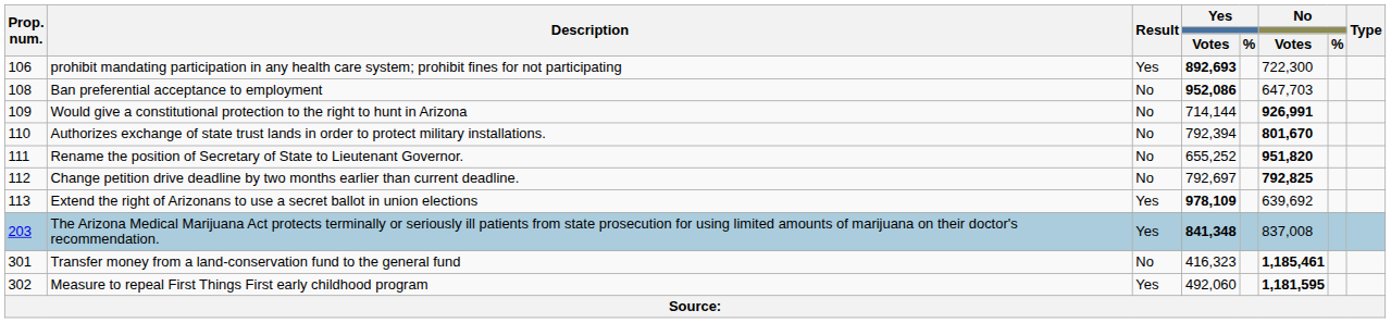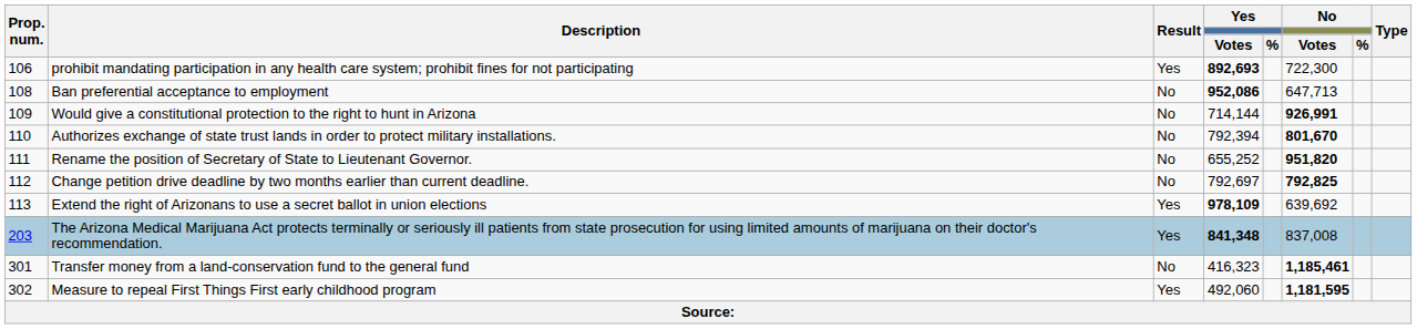Ban preferential acceptance to employment | No / Votes: 647,703 -> 647,713
